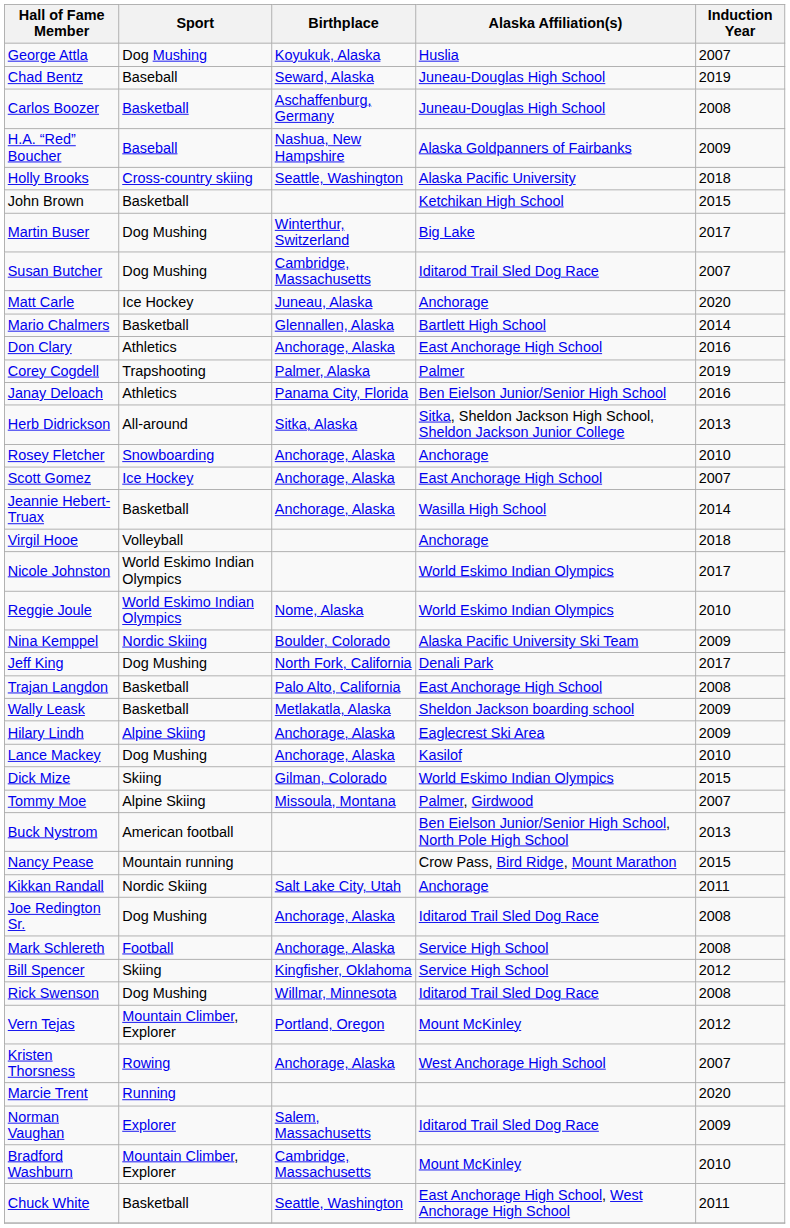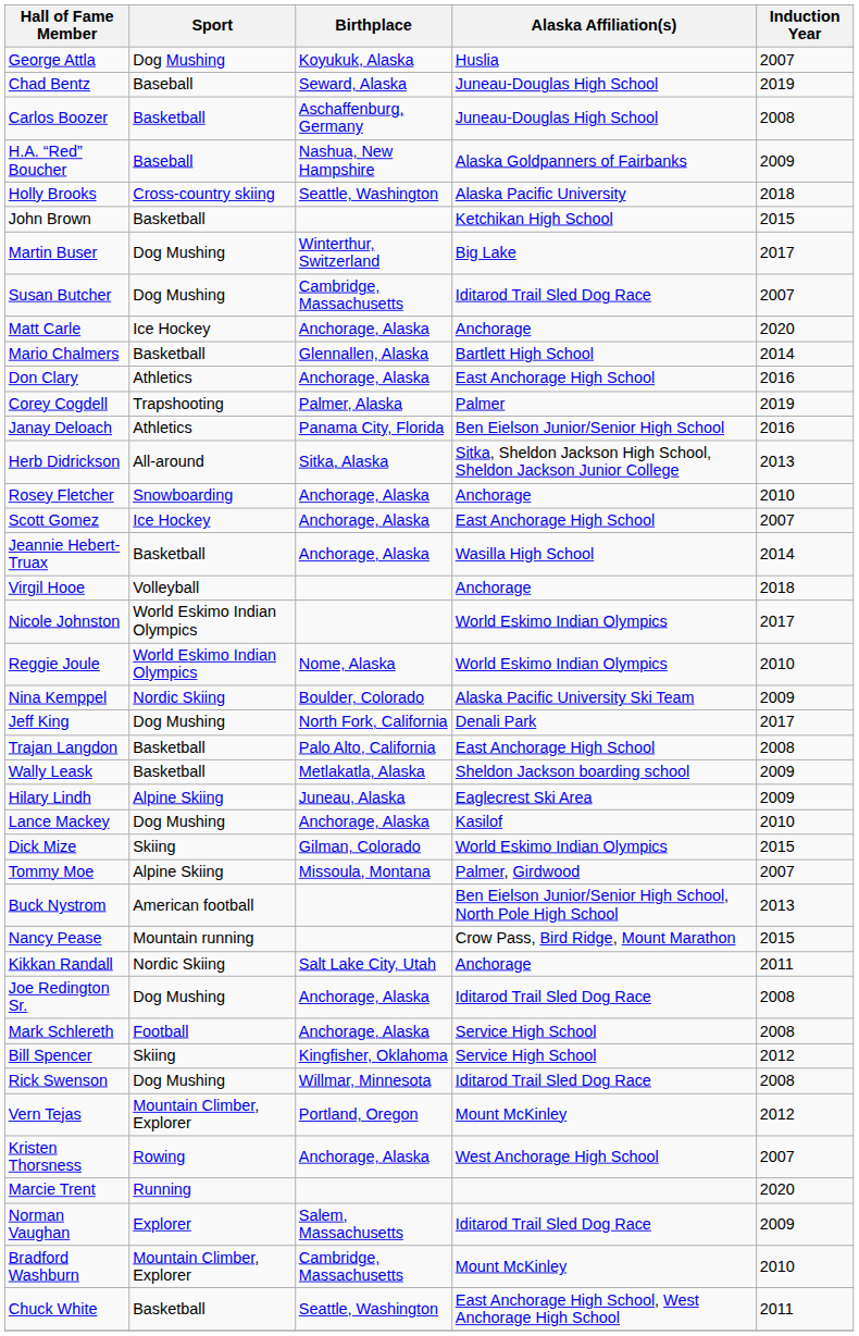Matt Carle | Birthplace: Juneau, Alaska -> Anchorage, Alaska
Hilary Lindh | Birthplace: Anchorage, Alaska -> Juneau, Alaska
